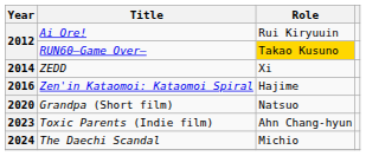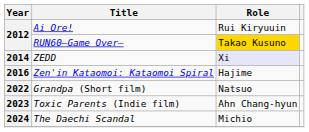ZEDD | Role: no background -> lavender background
Grandpa (Short film) | Year: 2020 -> 2022
